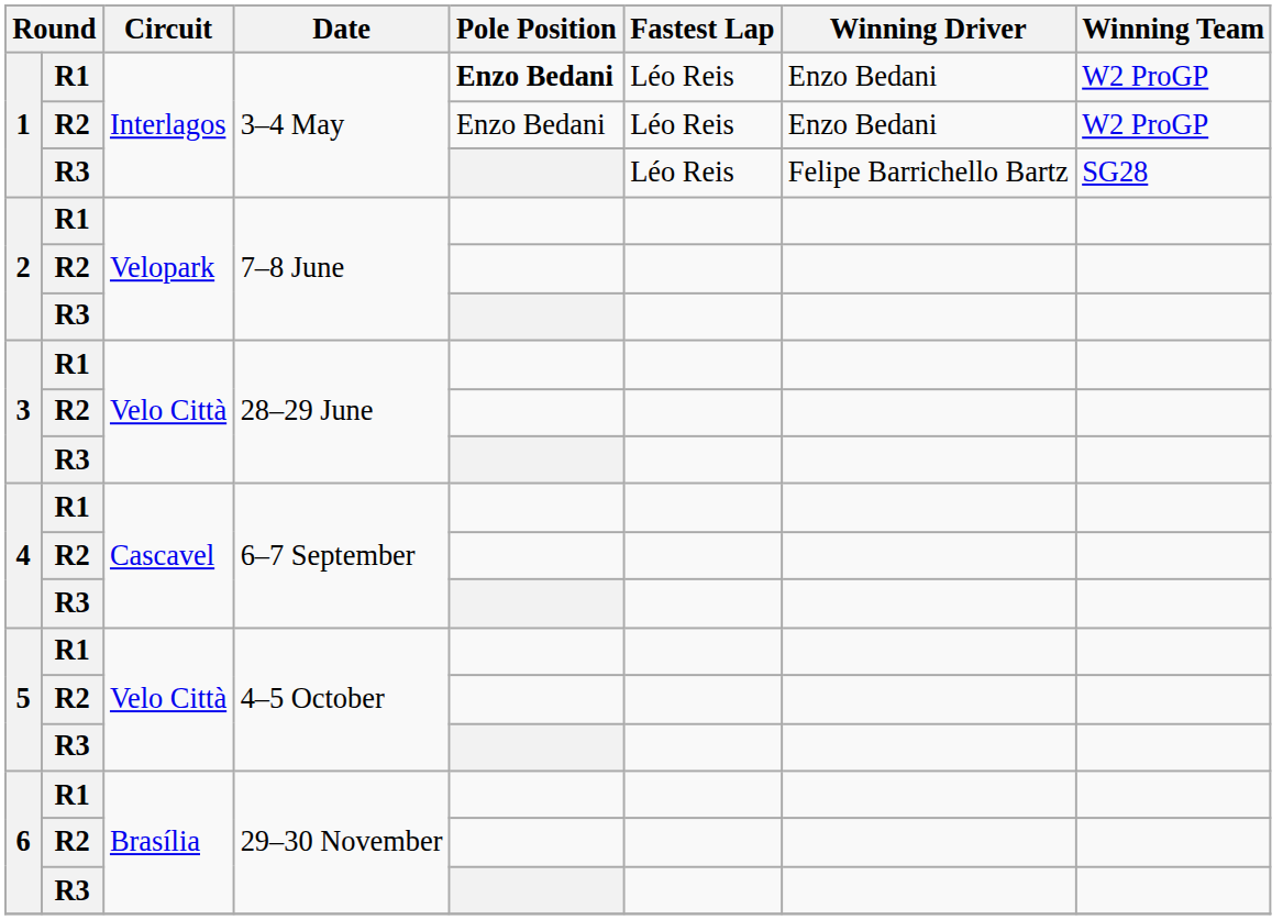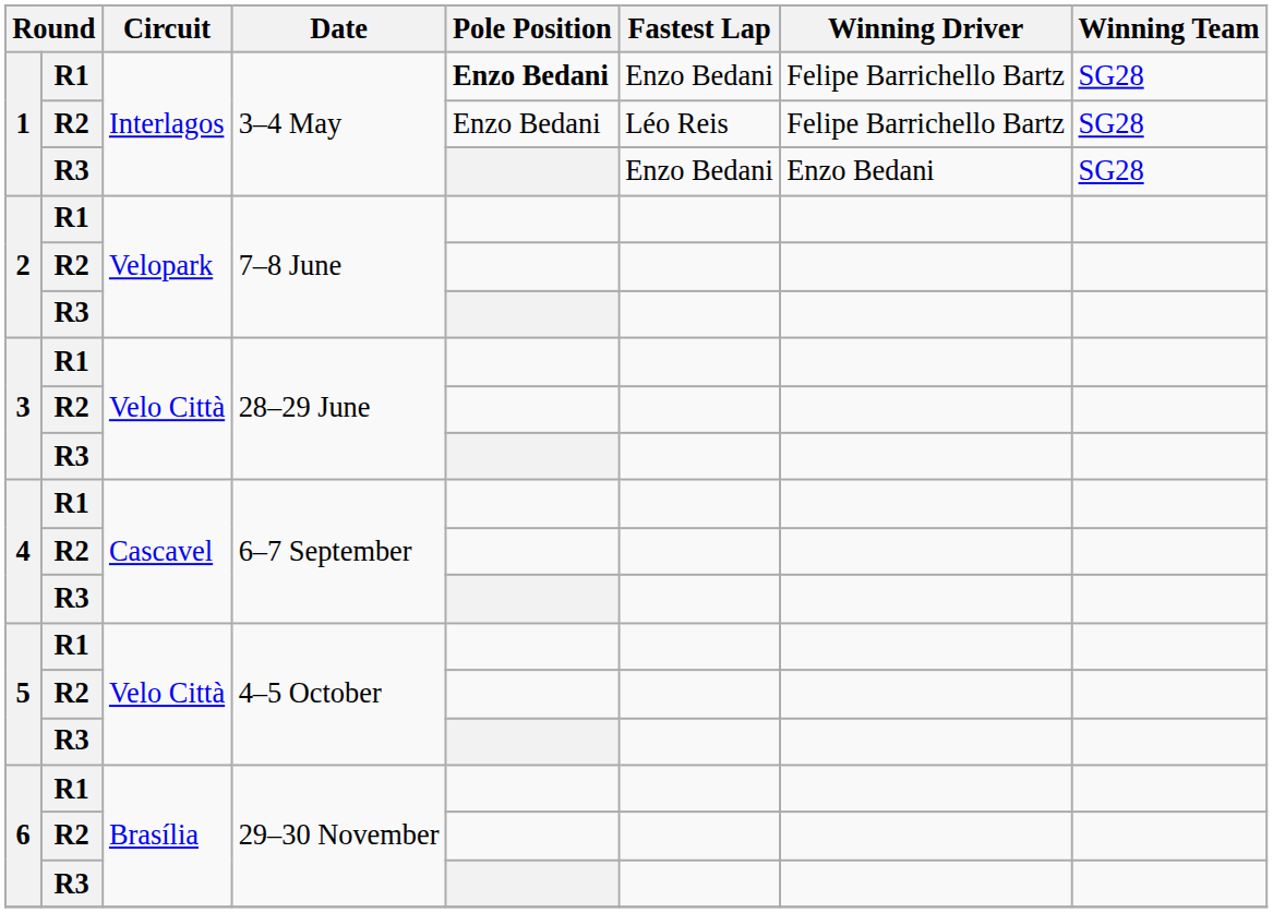1 / R1 | Fastest Lap: Léo Reis -> Enzo Bedani
1 / R1 | Winning Driver: Enzo Bedani -> Felipe Barrichello Bartz
1 / R1 | Winning Team: W2 ProGP -> SG28
1 / R2 | Winning Driver: Enzo Bedani -> Felipe Barrichello Bartz
1 / R2 | Winning Team: W2 ProGP -> SG28
1 / R3 | Fastest Lap: Léo Reis -> Enzo Bedani
1 / R3 | Winning Driver: Felipe Barrichello Bartz -> Enzo Bedani
